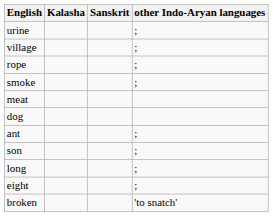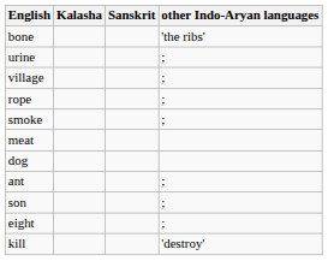+ row: bone | 'the ribs'
- row: long | ;
- row: broken | 'to snatch'
+ row: kill | 'destroy'
